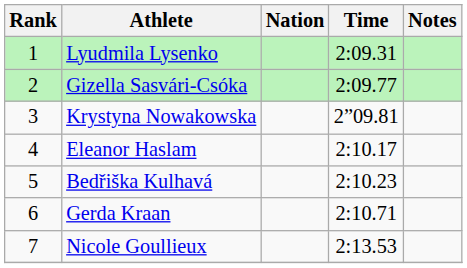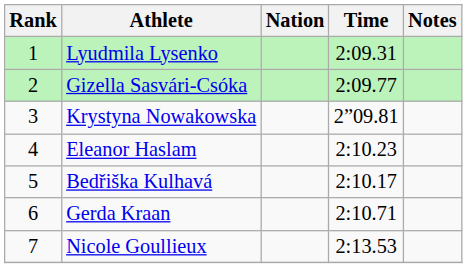Eleanor Haslam | Time: 2:10.17 -> 2:10.23
Bedřiška Kulhavá | Time: 2:10.23 -> 2:10.17
